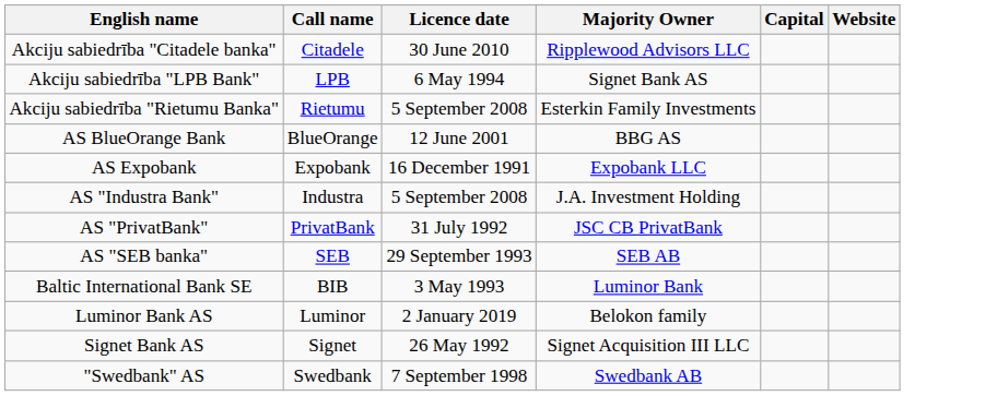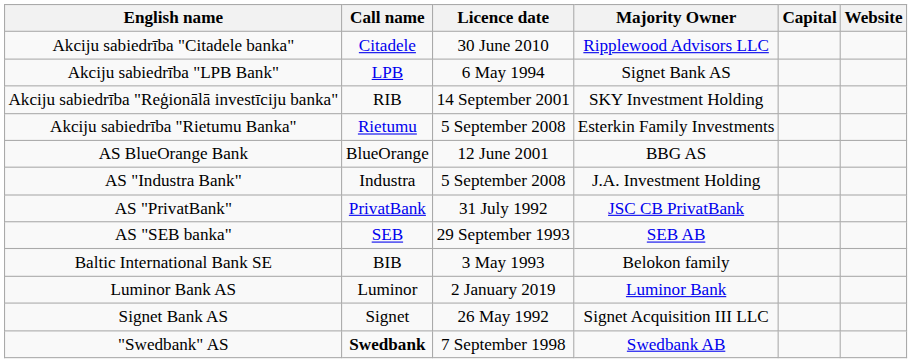+ row: Akciju sabiedrība "Reģionālā investīciju banka" | RIB | 14 September 2001 | SKY Investment Holding
- row: AS Expobank | Expobank | 16 December 1991 | Expobank LLC
Baltic International Bank SE | Majority Owner: Luminor Bank -> Belokon family
Luminor Bank AS | Majority Owner: Belokon family -> Luminor Bank
"Swedbank" AS | Call name: normal -> bold
